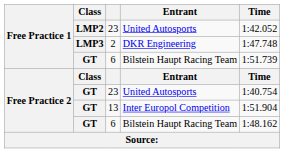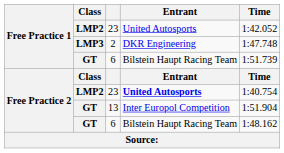Free Practice 2 / 23 | Class: GT -> LMP2
Free Practice 2 / 23 | Entrant: normal -> bold
